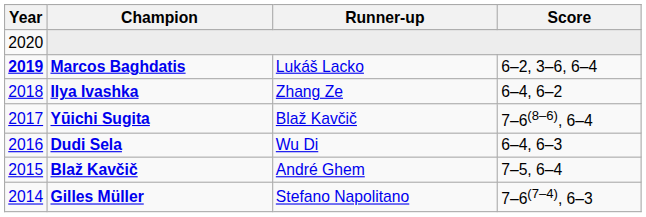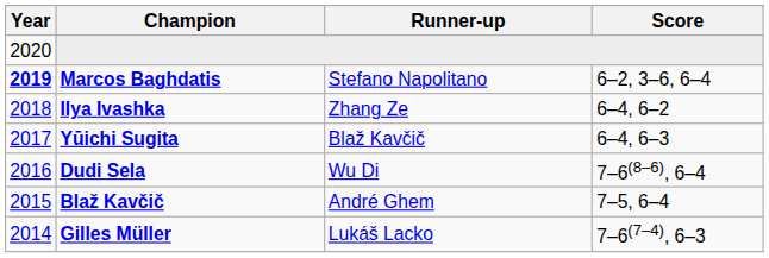Marcos Baghdatis | Runner-up: Lukáš Lacko -> Stefano Napolitano
Yūichi Sugita | Score: 7–6(8–6), 6–4 -> 6–4, 6–3
Dudi Sela | Score: 6–4, 6–3 -> 7–6(8–6), 6–4
Gilles Müller | Runner-up: Stefano Napolitano -> Lukáš Lacko
